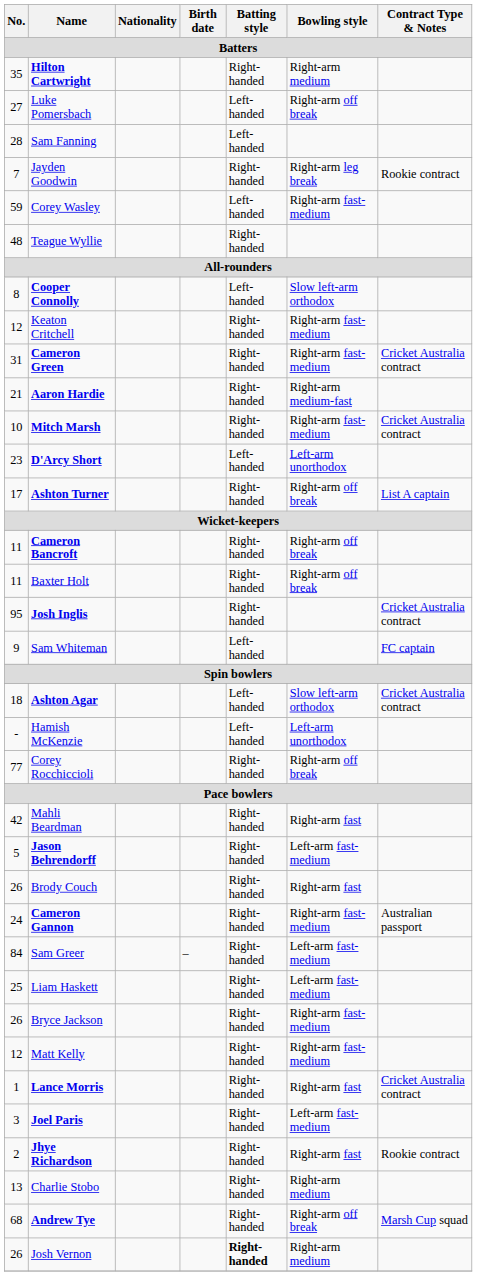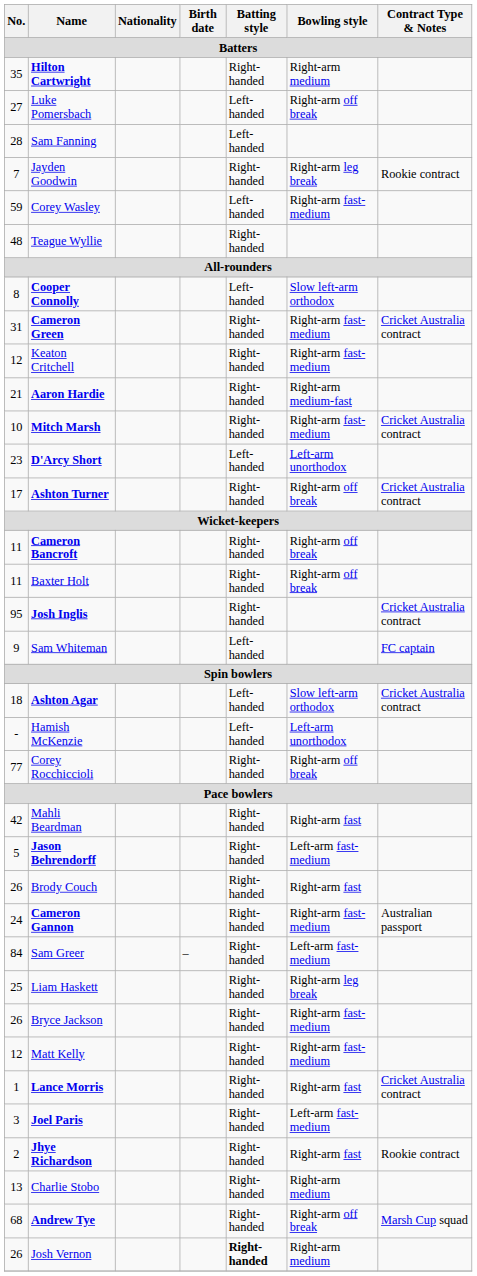rows swapped: Keaton Critchell <-> Cameron Green
Ashton Turner | Contract Type & Notes: List A captain -> Cricket Australia contract
Liam Haskett | Bowling style: Left-arm fast-medium -> Right-arm leg break
